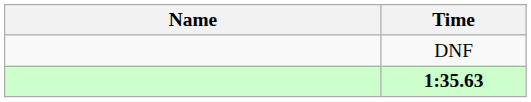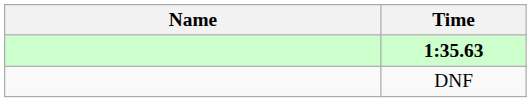rows swapped: 1:35.63 <-> DNF
